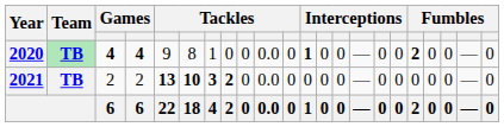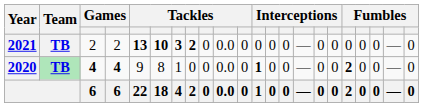rows swapped: 2020 <-> 2021
